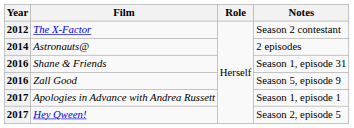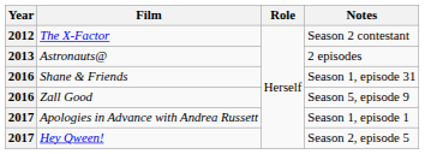Astronauts@ | Year: 2014 -> 2013
